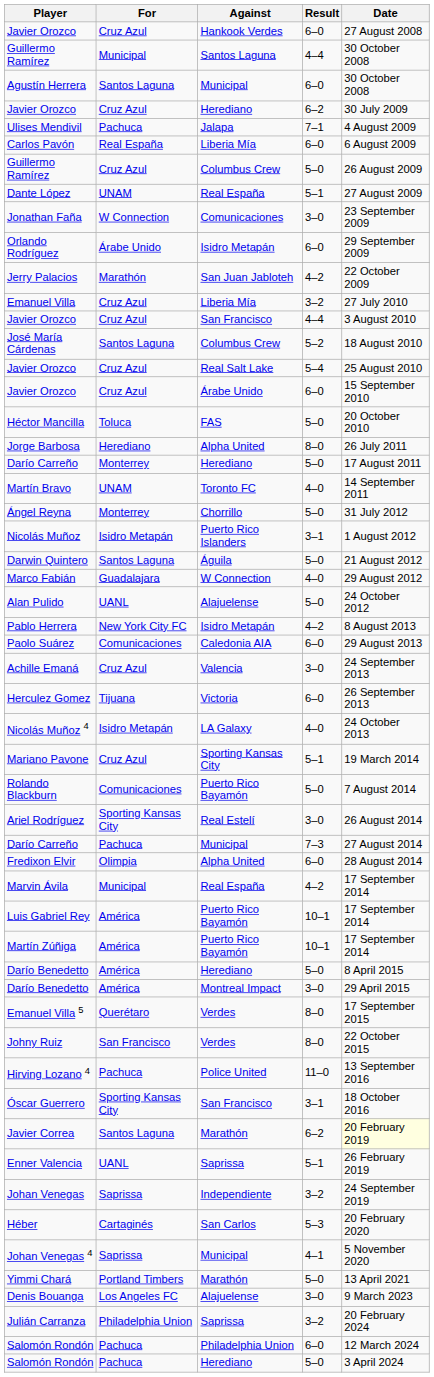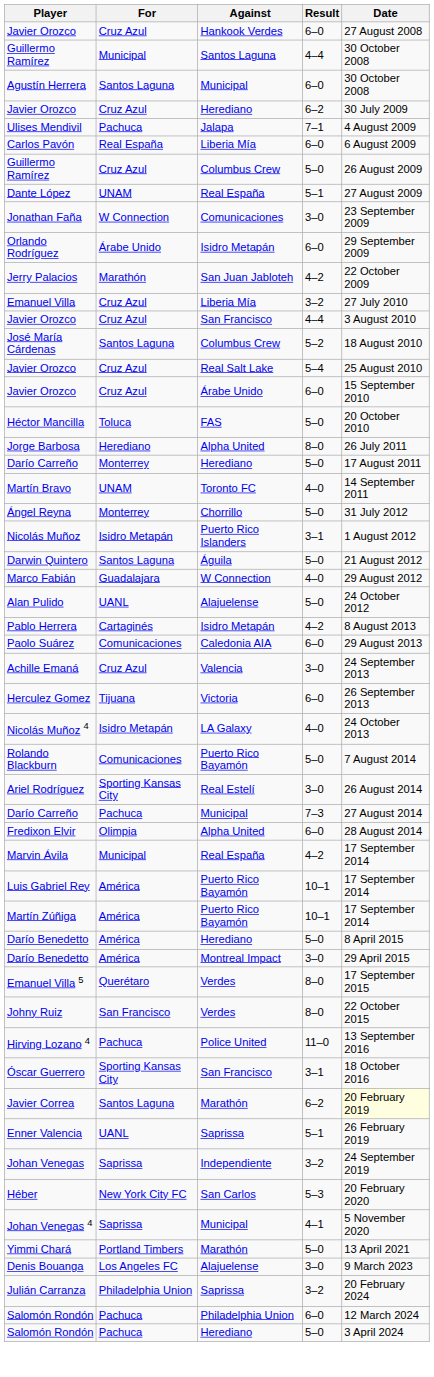Pablo Herrera | For: New York City FC -> Cartaginés
- row: Mariano Pavone | Cruz Azul | Sporting Kansas City | 5–1 | 19 March 2014
Héber | For: Cartaginés -> New York City FC
